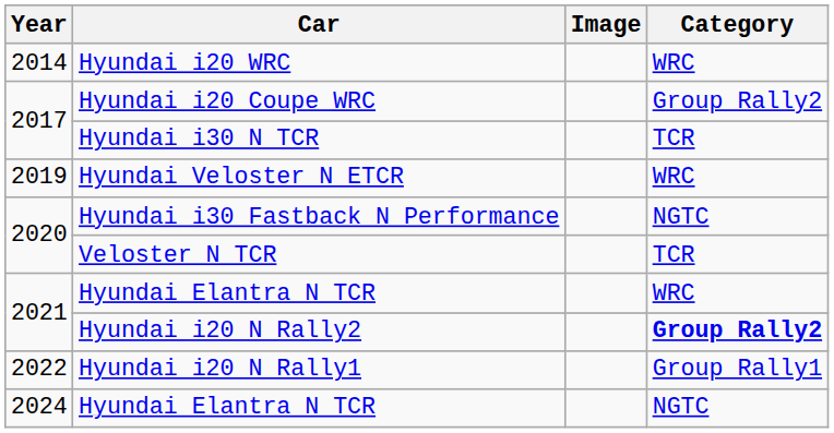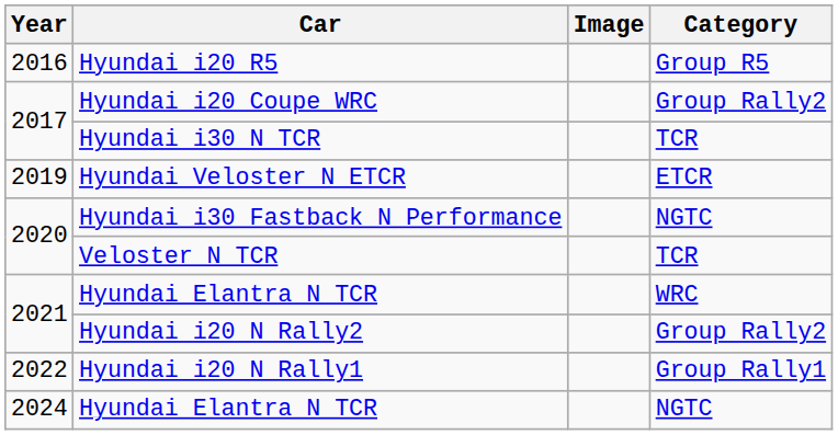- row: 2014 | Hyundai i20 WRC | WRC
+ row: 2016 | Hyundai i20 R5 | Group R5
Hyundai Veloster N ETCR | Category: WRC -> ETCR
Hyundai i20 N Rally2 | Category: bold -> normal
